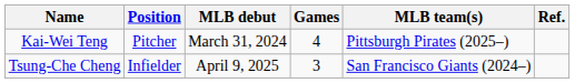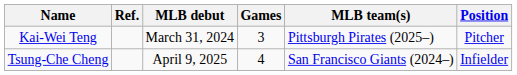columns swapped: Position <-> Ref.
Kai-Wei Teng | Games: 4 -> 3
Tsung-Che Cheng | Games: 3 -> 4
